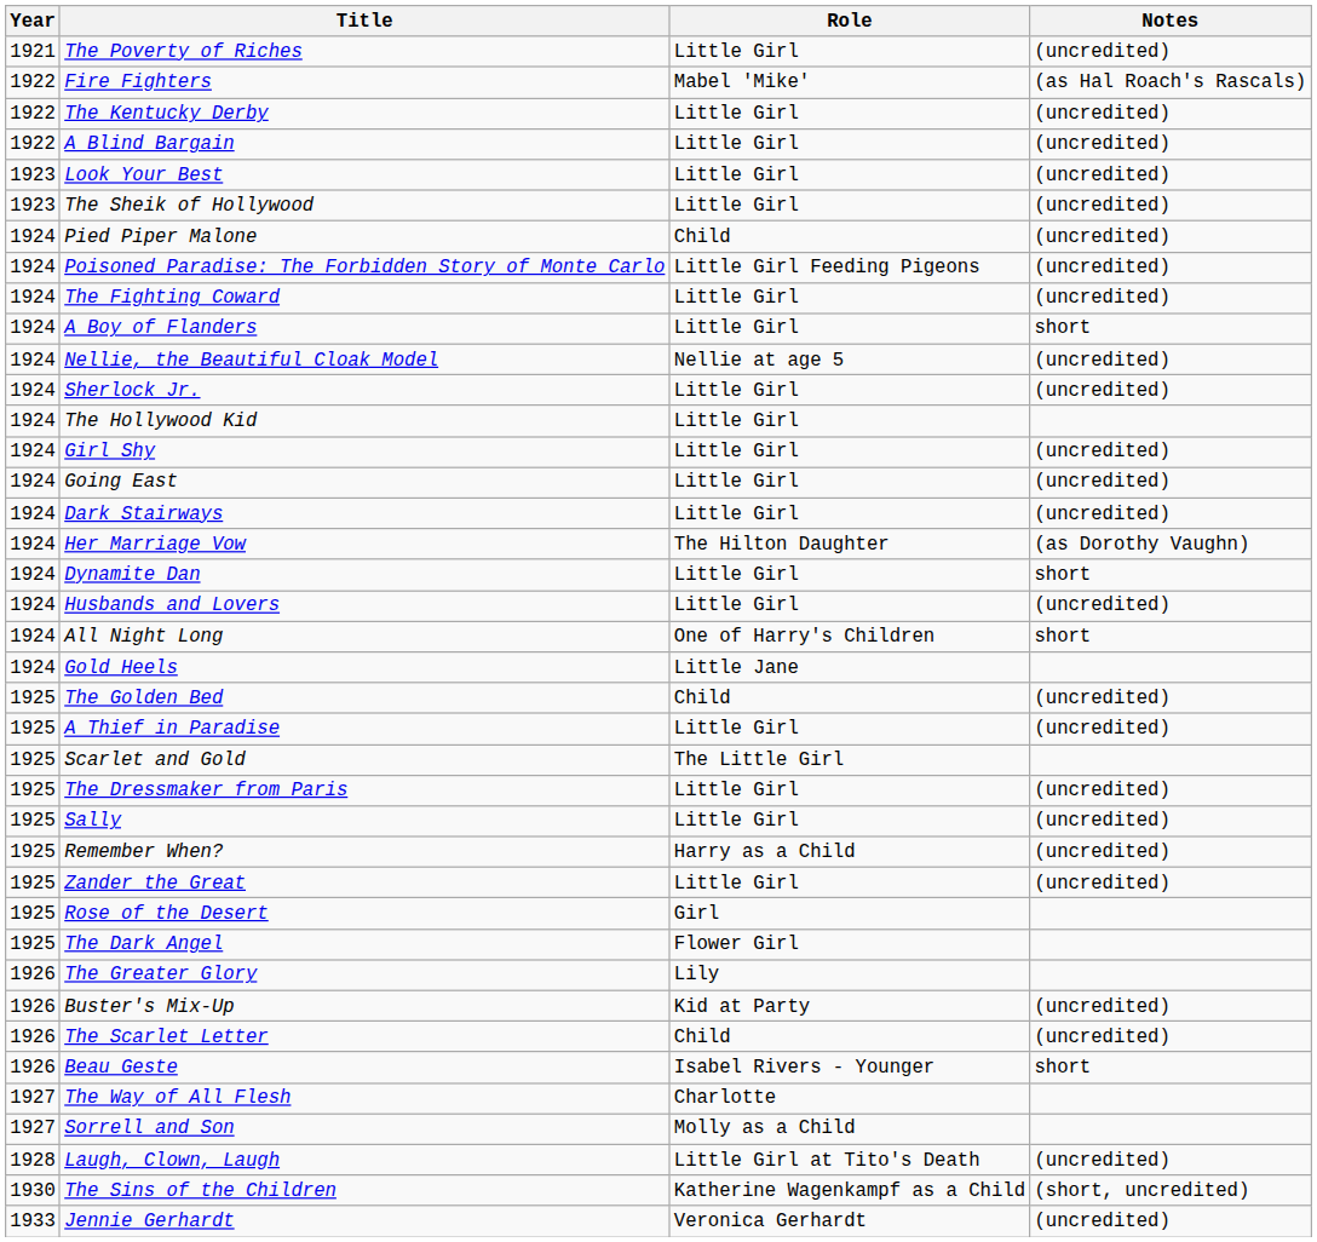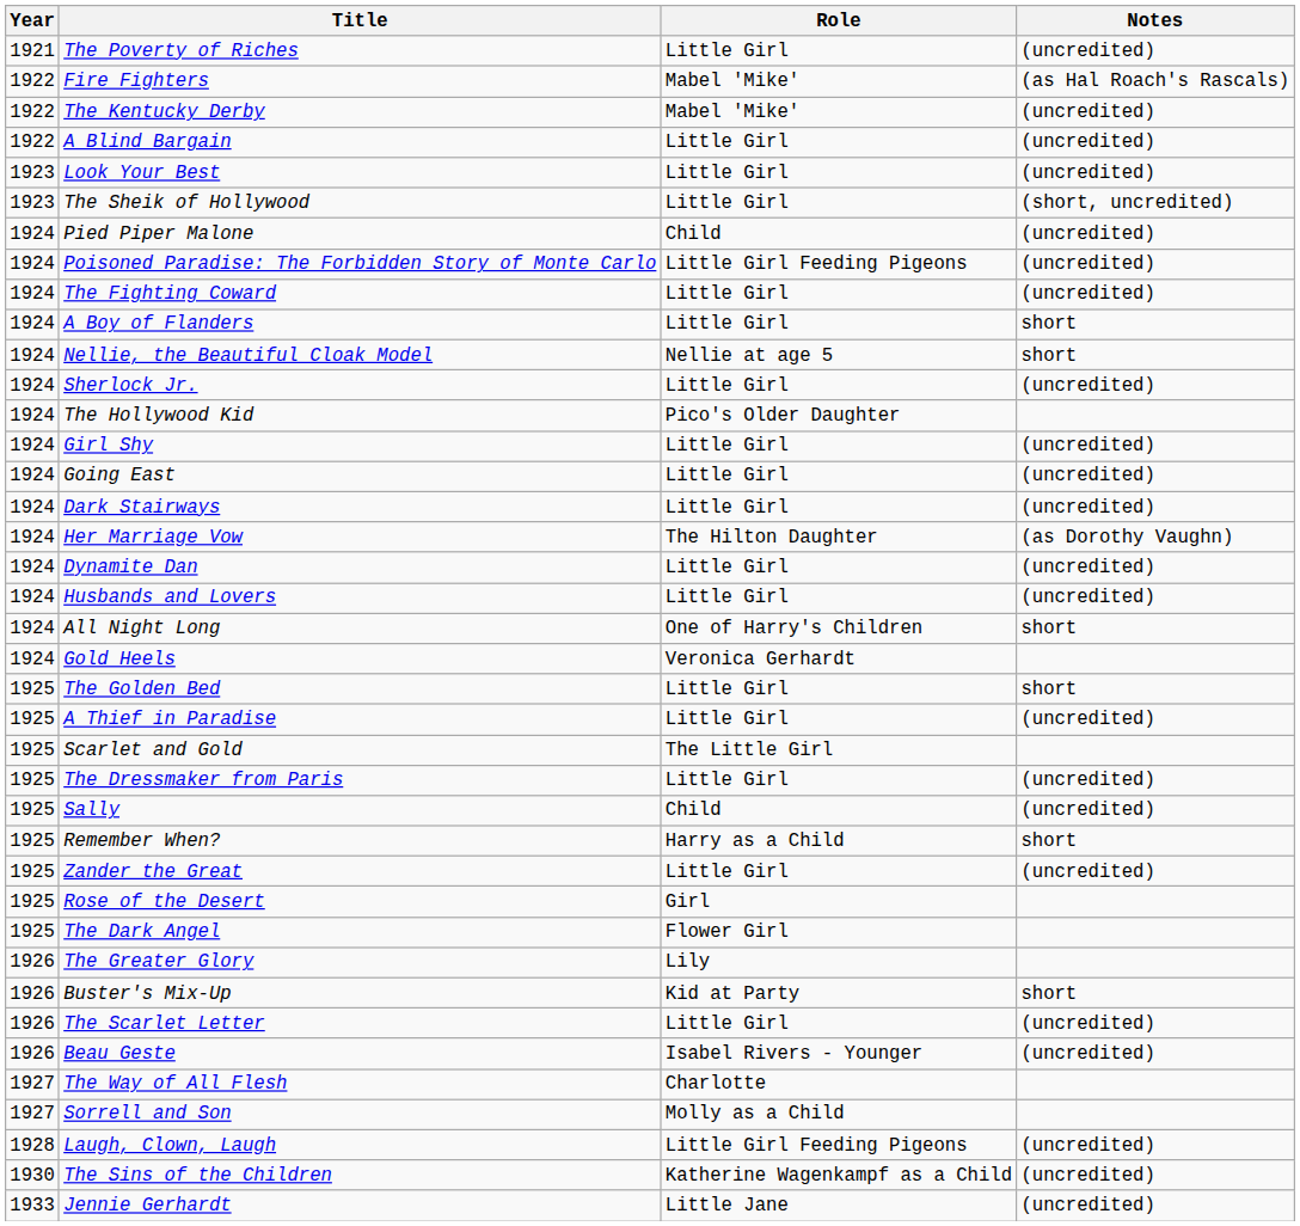The Kentucky Derby | Role: Little Girl -> Mabel 'Mike'
The Sheik of Hollywood | Notes: (uncredited) -> (short, uncredited)
Nellie, the Beautiful Cloak Model | Notes: (uncredited) -> short
The Hollywood Kid | Role: Little Girl -> Pico's Older Daughter
Dynamite Dan | Notes: short -> (uncredited)
Gold Heels | Role: Little Jane -> Veronica Gerhardt
The Golden Bed | Role: Child -> Little Girl
The Golden Bed | Notes: (uncredited) -> short
Sally | Role: Little Girl -> Child
Remember When? | Notes: (uncredited) -> short
Buster's Mix-Up | Notes: (uncredited) -> short
The Scarlet Letter | Role: Child -> Little Girl
Beau Geste | Notes: short -> (uncredited)
Laugh, Clown, Laugh | Role: Little Girl at Tito's Death -> Little Girl Feeding Pigeons
The Sins of the Children | Notes: (short, uncredited) -> (uncredited)
Jennie Gerhardt | Role: Veronica Gerhardt -> Little Jane
